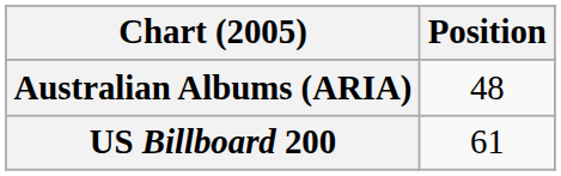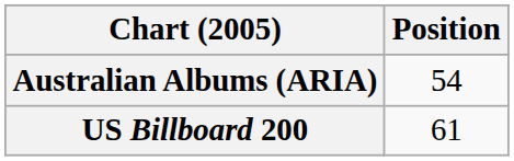Australian Albums (ARIA) | Position: 48 -> 54
